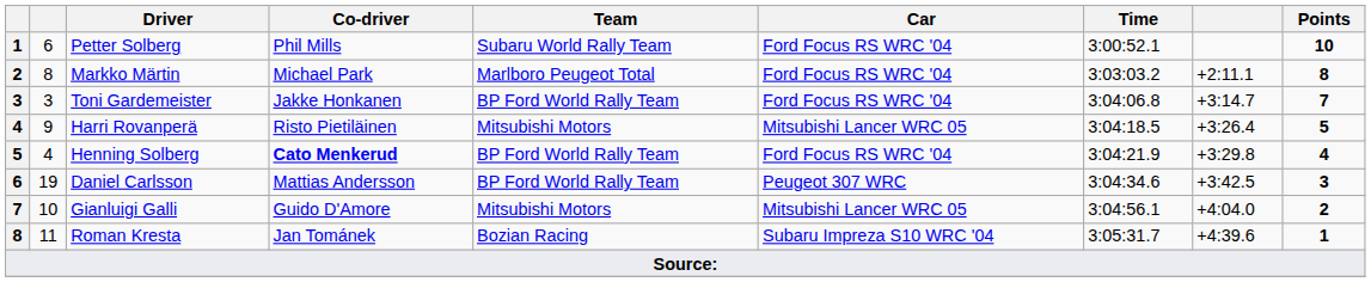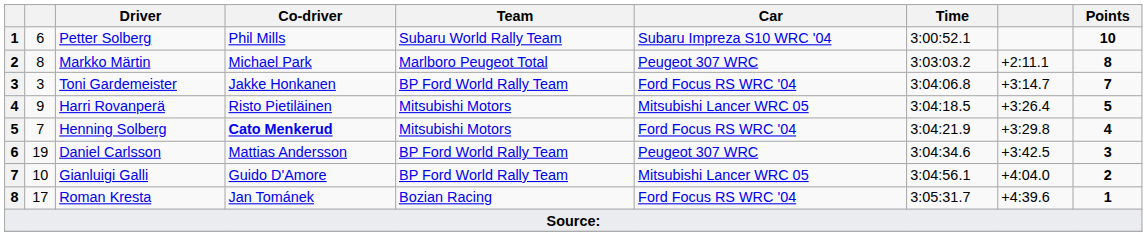Petter Solberg | Car: Ford Focus RS WRC '04 -> Subaru Impreza S10 WRC '04
Markko Märtin | Car: Ford Focus RS WRC '04 -> Peugeot 307 WRC
Henning Solberg | column 2: 4 -> 7
Henning Solberg | Team: BP Ford World Rally Team -> Mitsubishi Motors
Gianluigi Galli | Team: Mitsubishi Motors -> BP Ford World Rally Team
Roman Kresta | column 2: 11 -> 17
Roman Kresta | Car: Subaru Impreza S10 WRC '04 -> Ford Focus RS WRC '04
